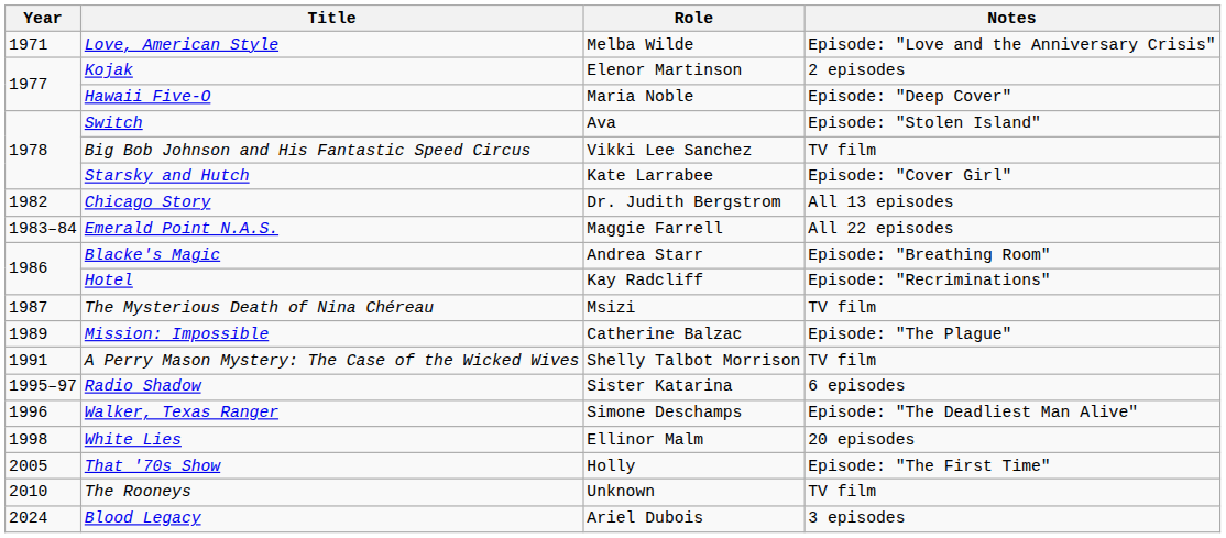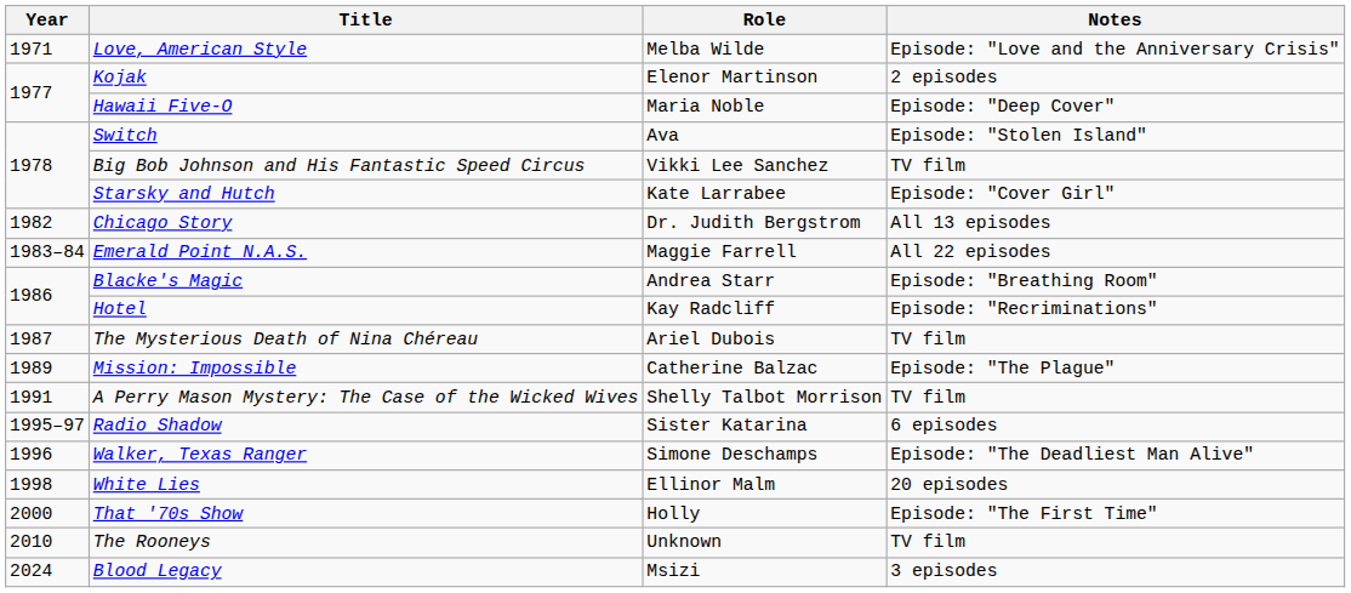The Mysterious Death of Nina Chéreau | Role: Msizi -> Ariel Dubois
That '70s Show | Year: 2005 -> 2000
Blood Legacy | Role: Ariel Dubois -> Msizi
